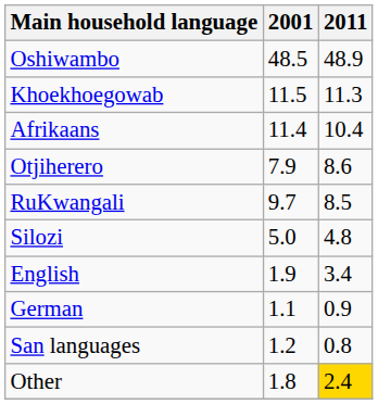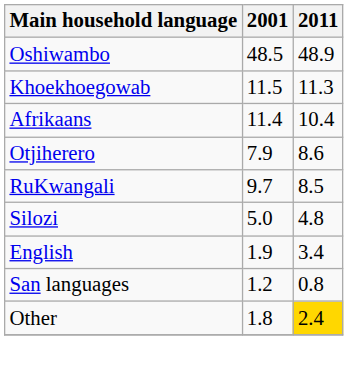- row: German | 1.1 | 0.9
